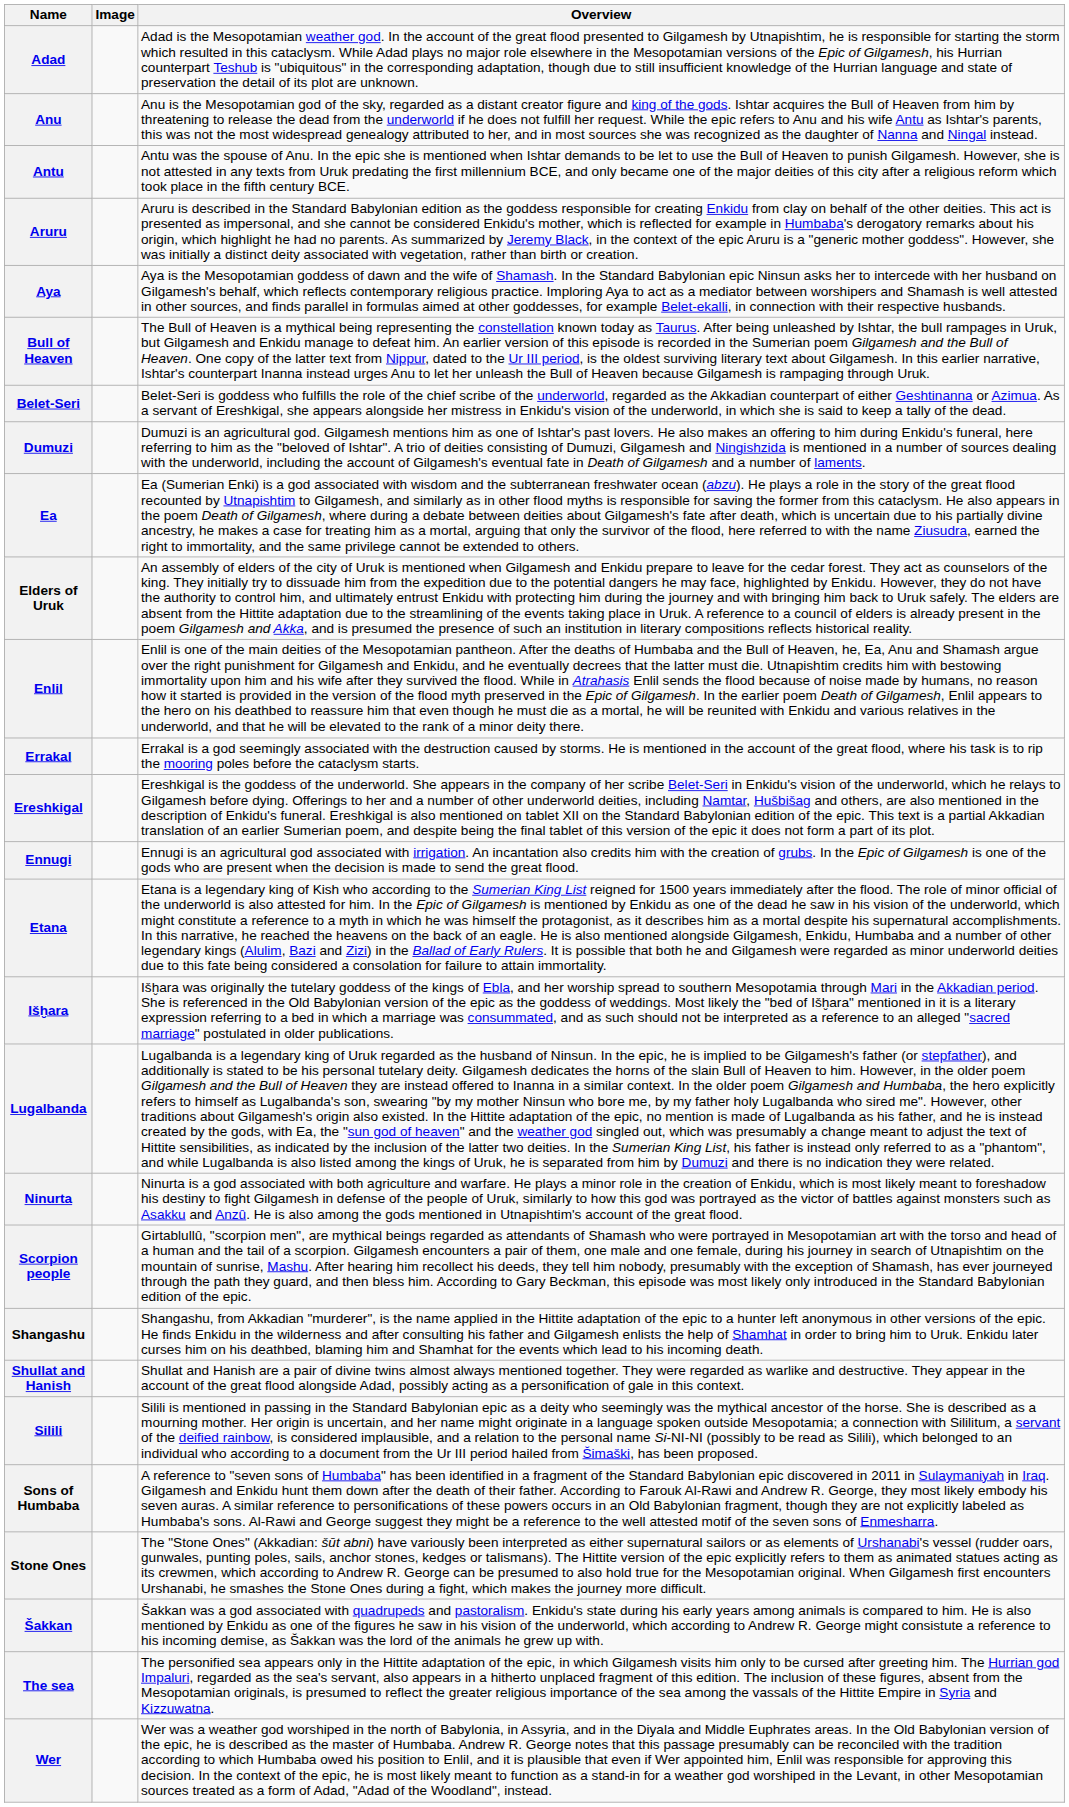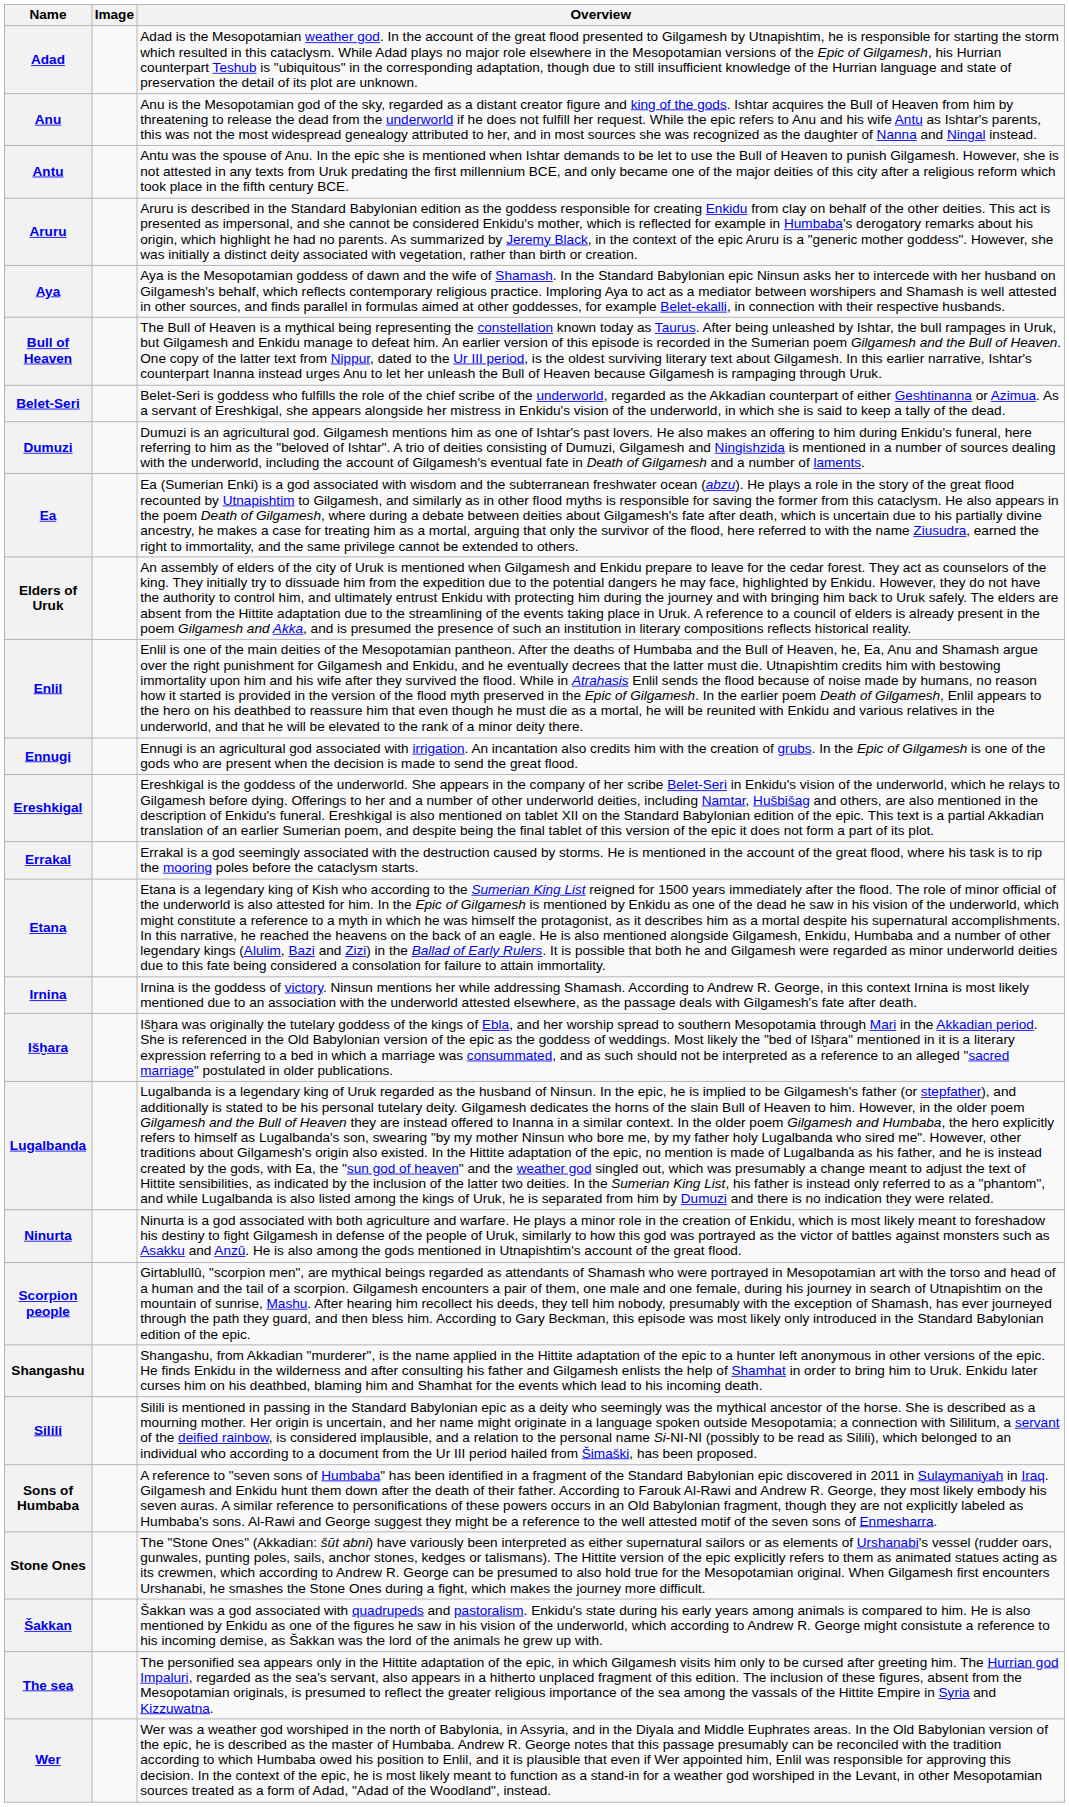rows swapped: Ennugi <-> Errakal
+ row: Irnina | Irnina is the goddess of victory. Ninsun mentions her while addressing Shamash. According to Andrew R. George, in this context Irnina is most likely mentioned due to an association with the underworld attested elsewhere, as the passage deals with Gilgamesh's fate after death.
- row: Shullat and Hanish | Shullat and Hanish are a pair of divine twins almost always mentioned together. They were regarded as warlike and destructive. They appear in the account of the great flood alongside Adad, possibly acting as a personification of gale in this context.
